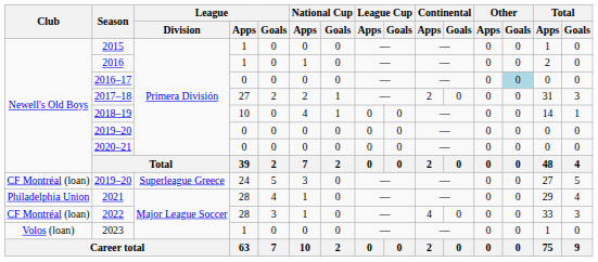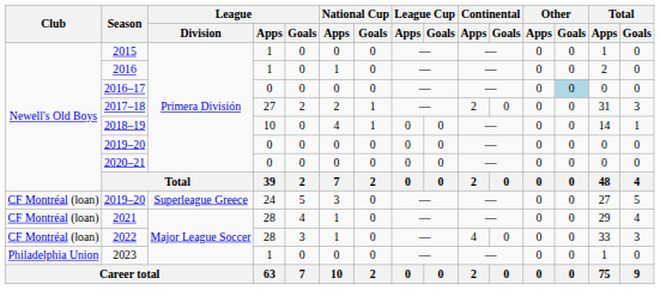2021 | Club: Philadelphia Union -> CF Montréal (loan)
2023 | Club: Volos (loan) -> Philadelphia Union
